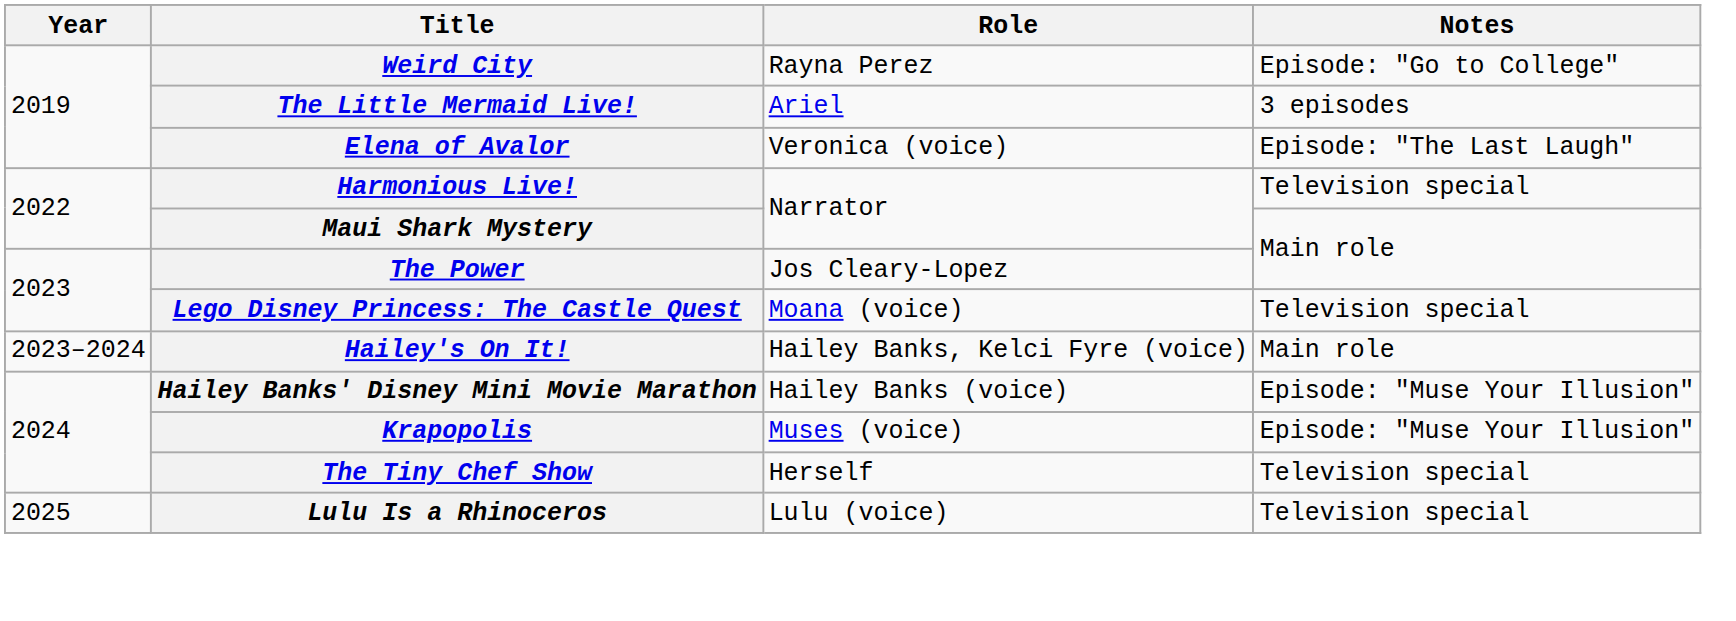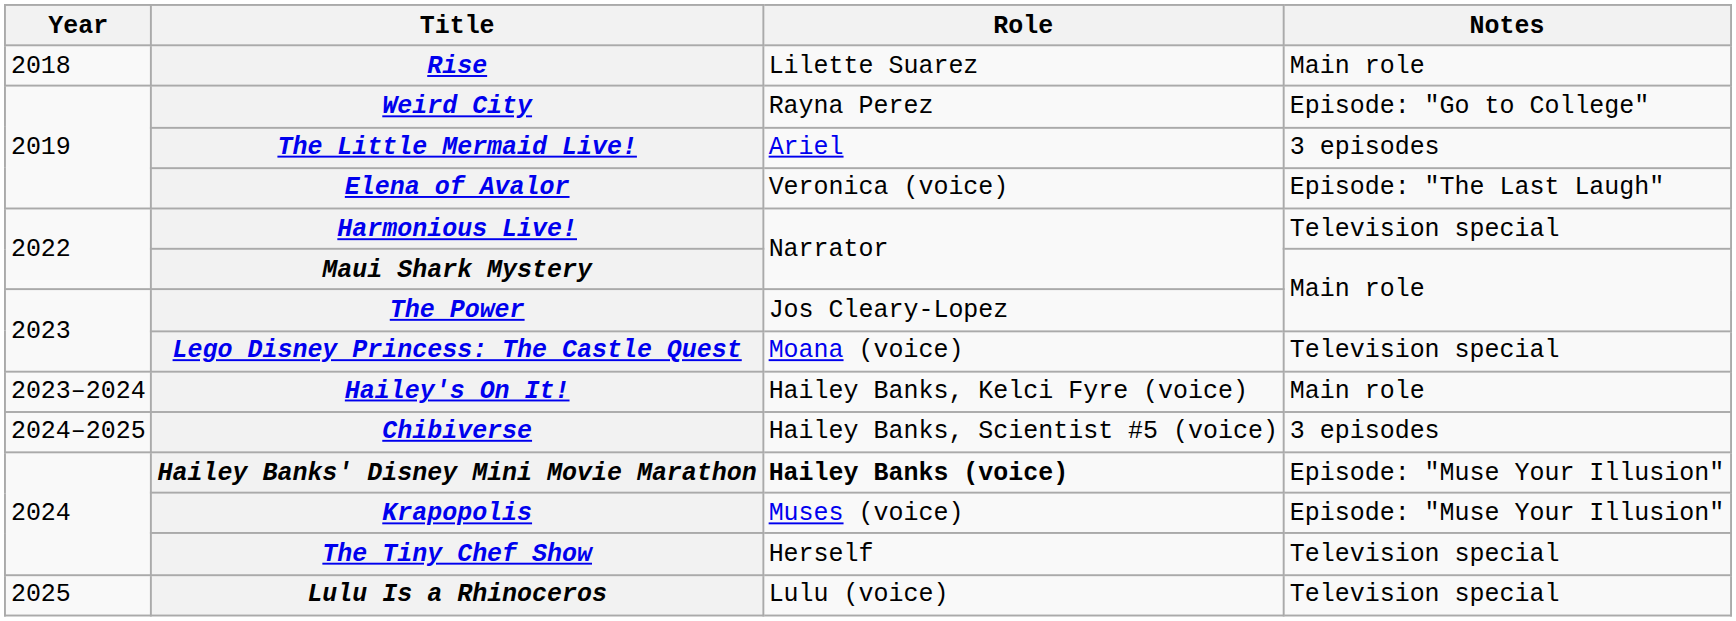+ row: 2018 | Rise | Lilette Suarez | Main role
+ row: 2024–2025 | Chibiverse | Hailey Banks, Scientist #5 (voice) | 3 episodes
Hailey Banks' Disney Mini Movie Marathon | Role: normal -> bold
